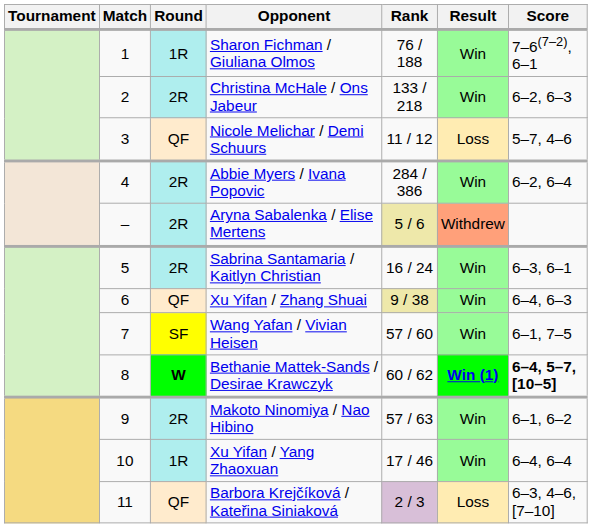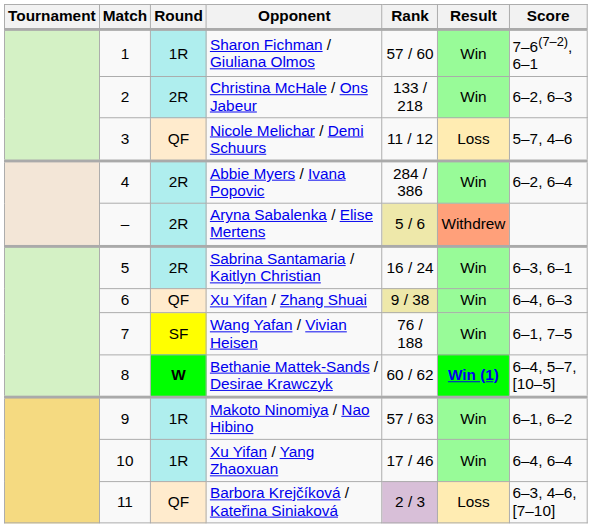Sharon Fichman / Giuliana Olmos | Rank: 76 / 188 -> 57 / 60
Wang Yafan / Vivian Heisen | Rank: 57 / 60 -> 76 / 188
Bethanie Mattek-Sands / Desirae Krawczyk | Score: bold -> normal
Makoto Ninomiya / Nao Hibino | Round: 2R -> 1R
